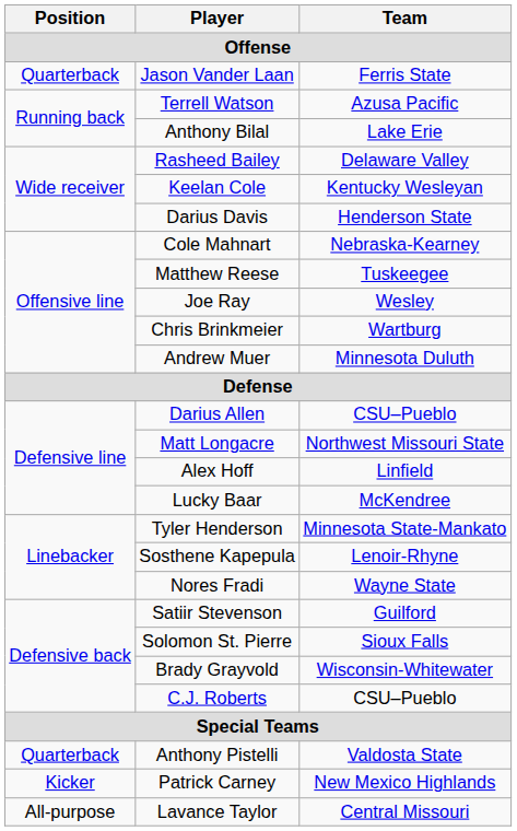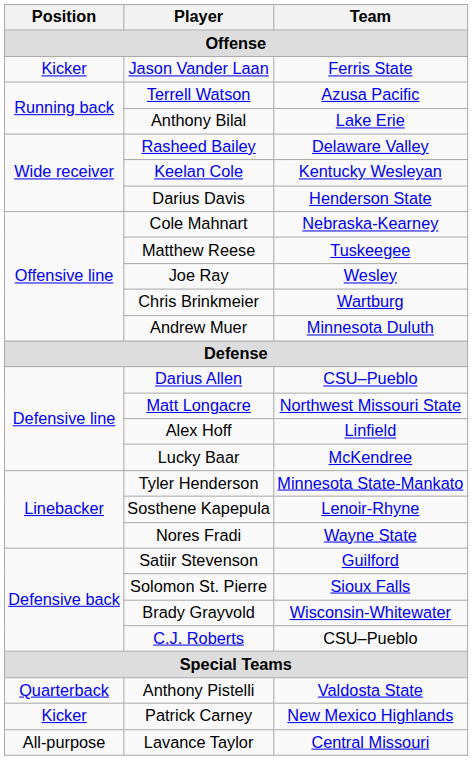Jason Vander Laan | Position: Quarterback -> Kicker
